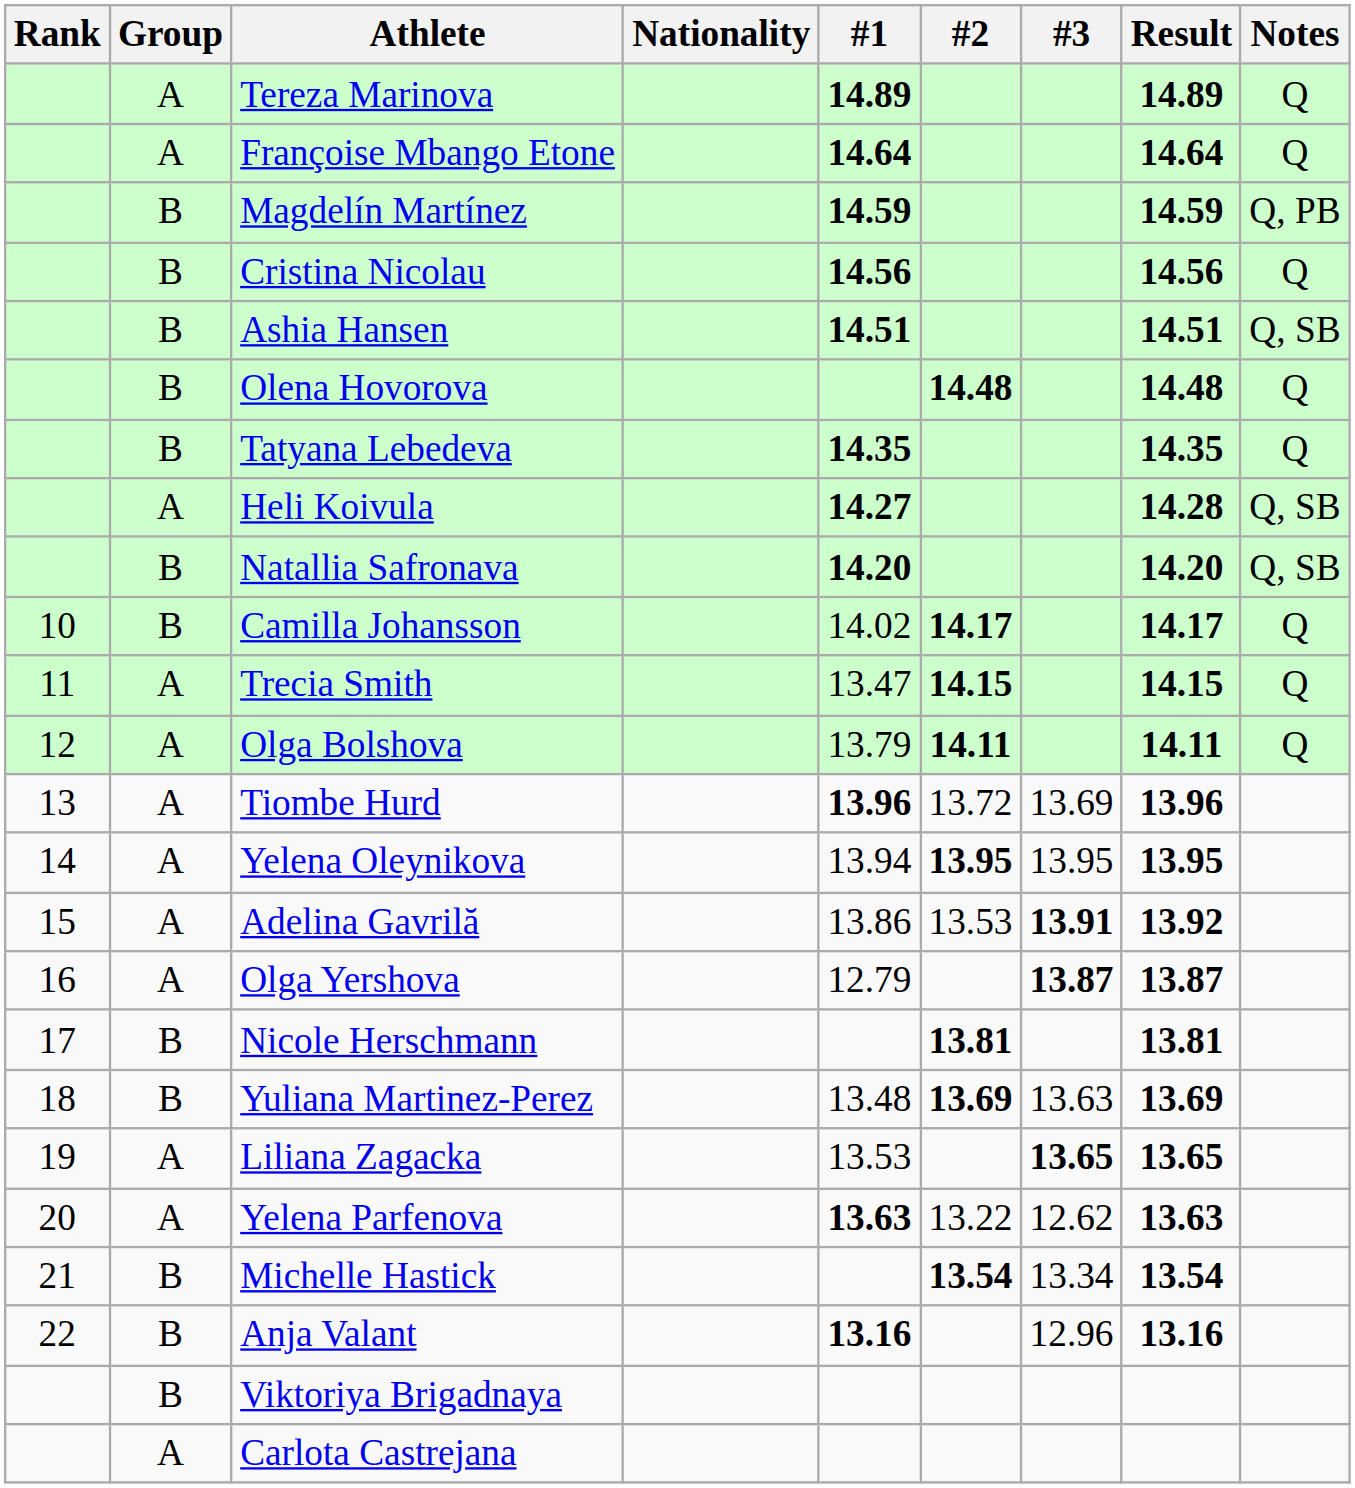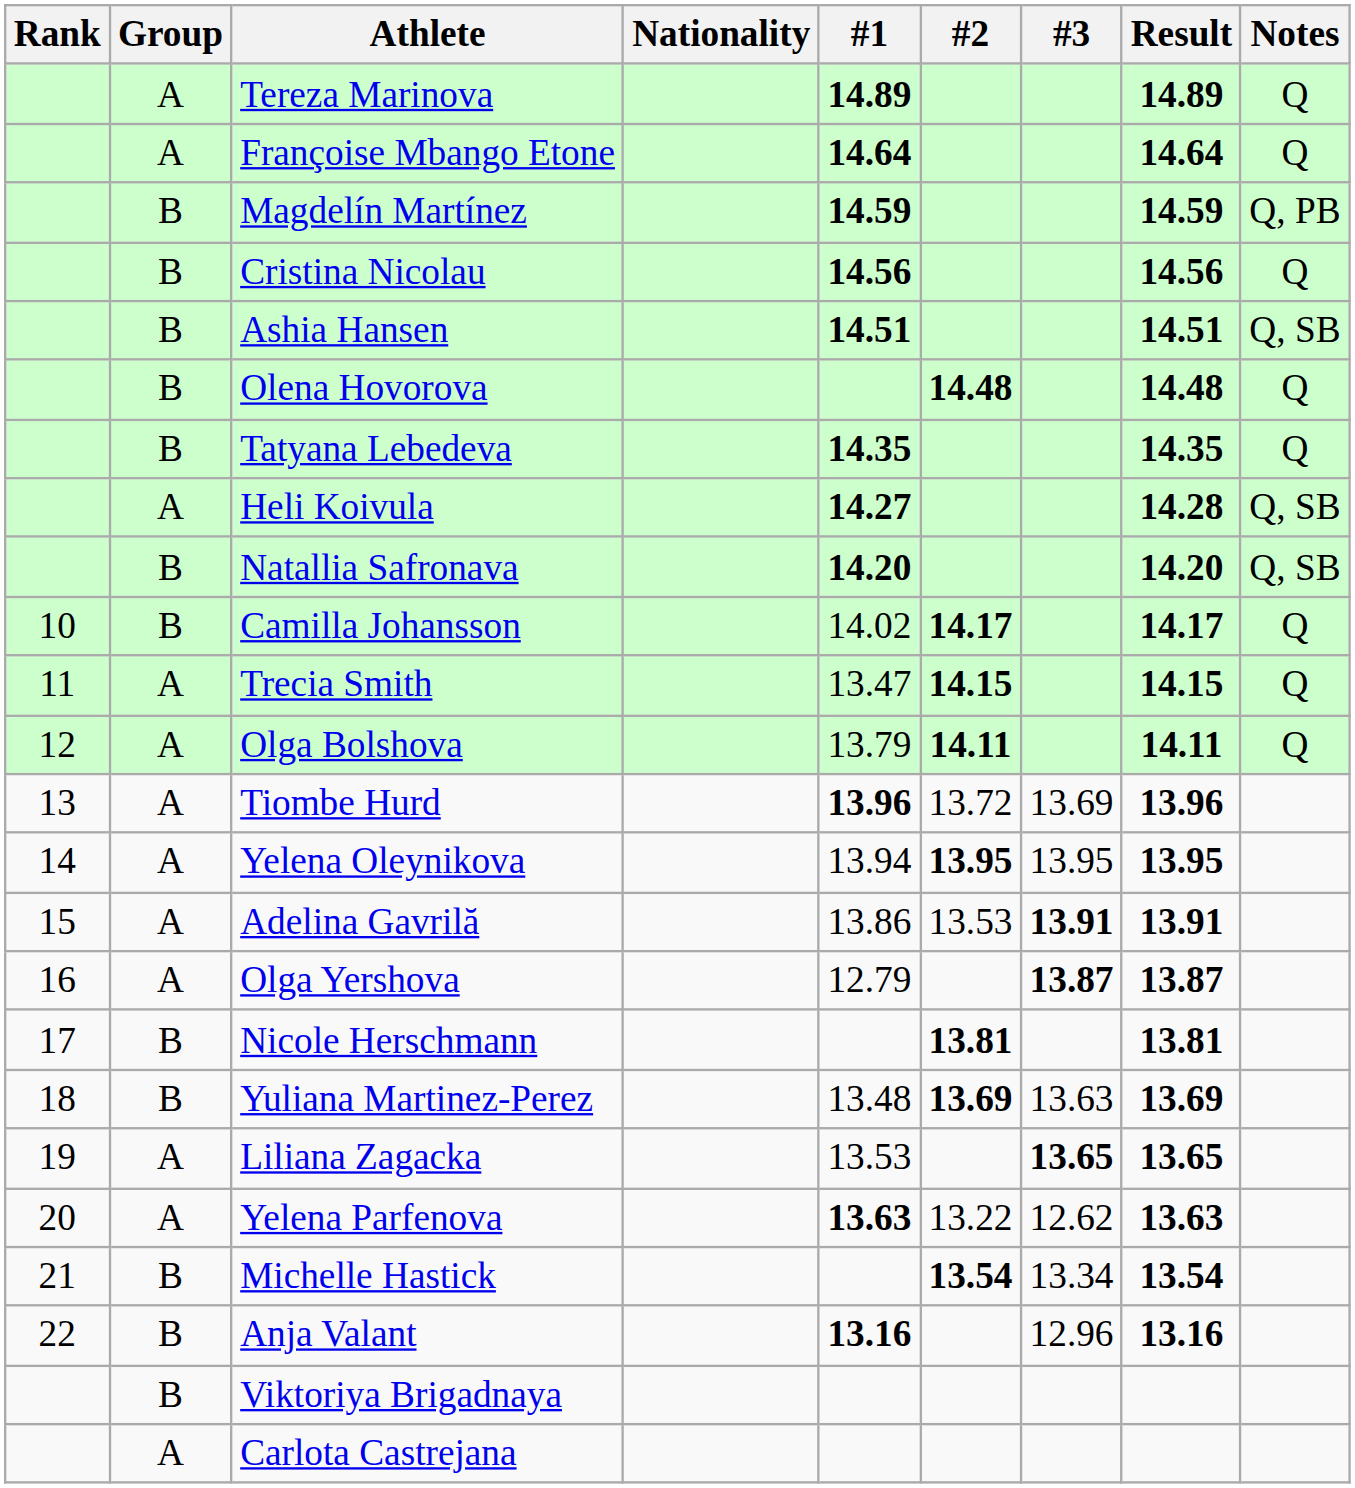Adelina Gavrilă | Result: 13.92 -> 13.91
